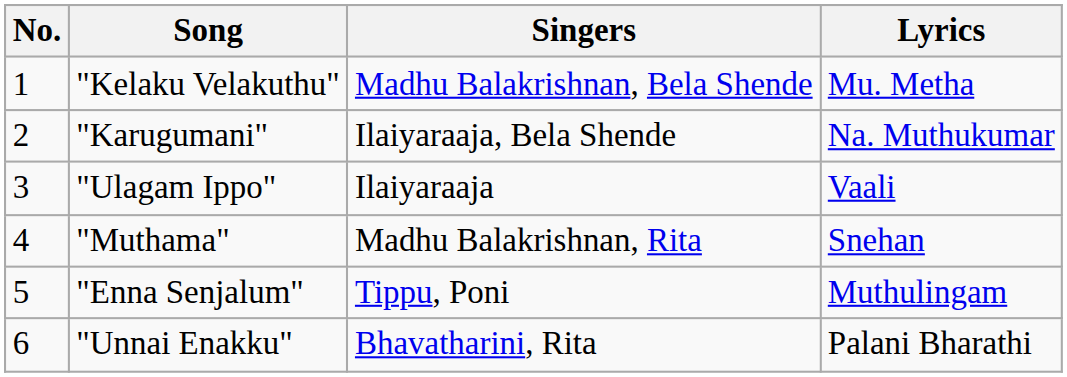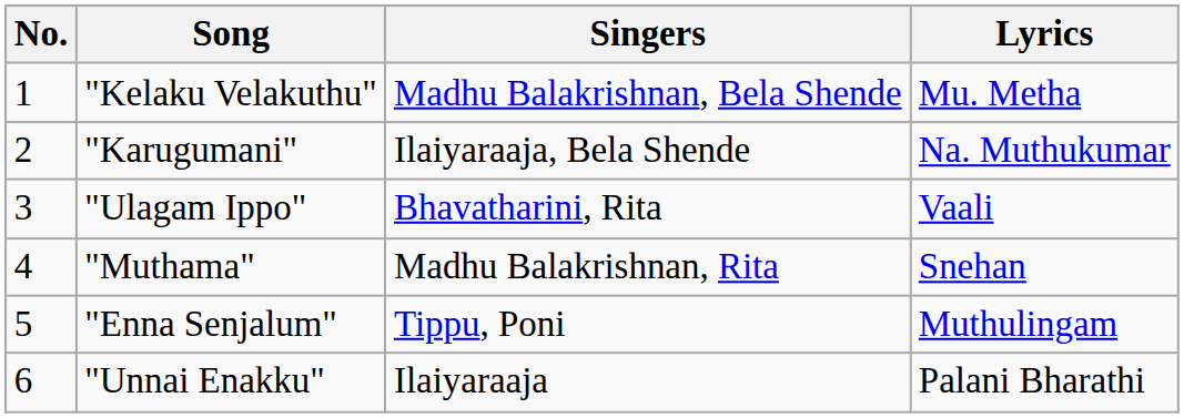"Ulagam Ippo" | Singers: Ilaiyaraaja -> Bhavatharini, Rita
"Unnai Enakku" | Singers: Bhavatharini, Rita -> Ilaiyaraaja
